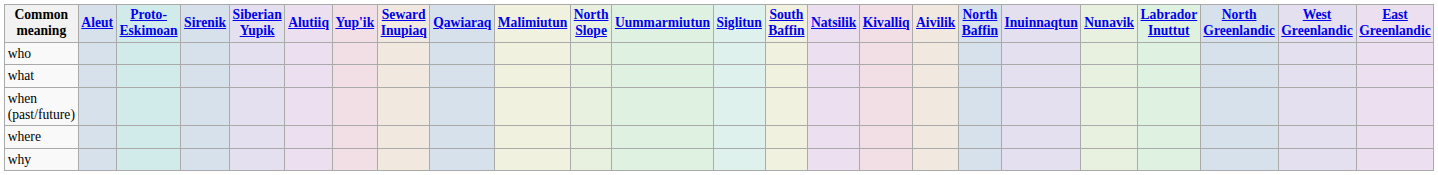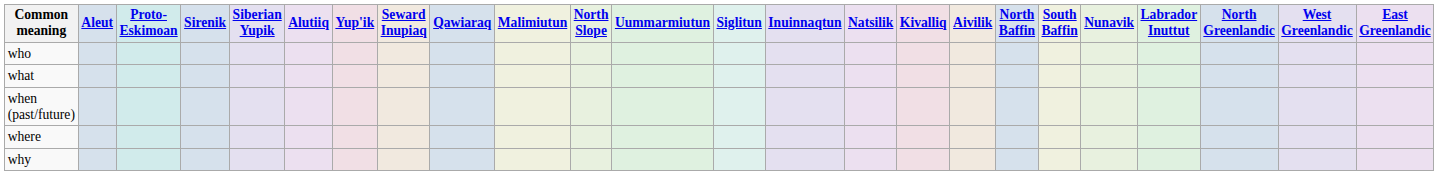columns swapped: Inuinnaqtun <-> South Baffin
